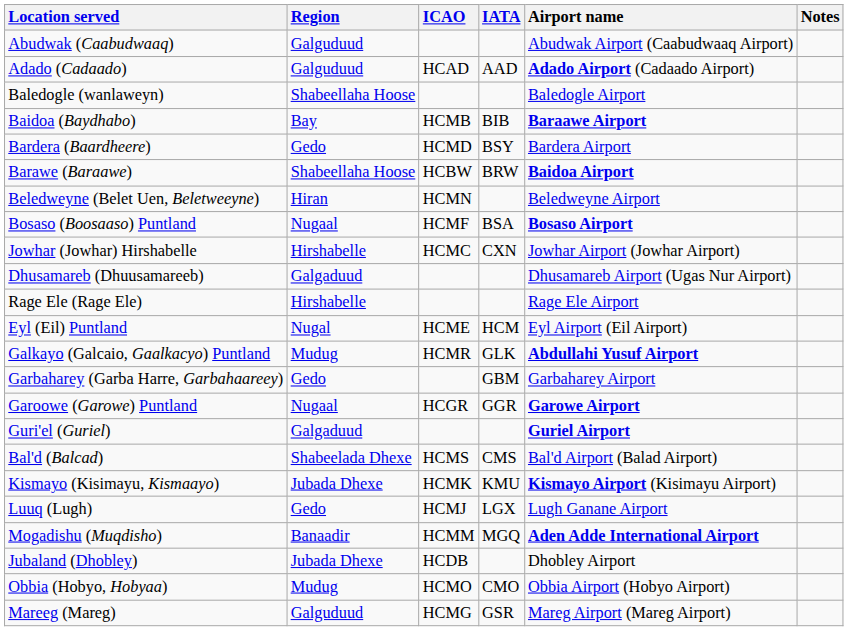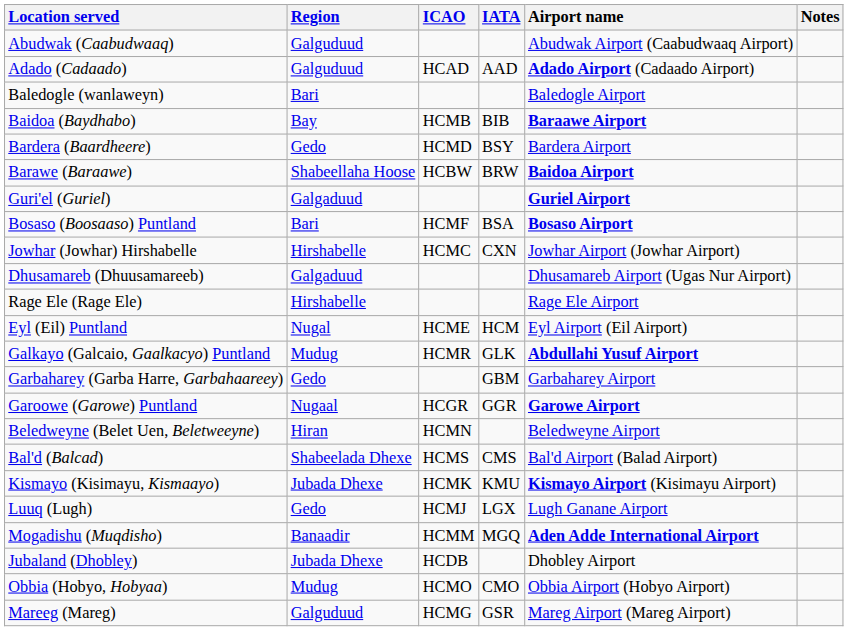Baledogle (wanlaweyn) | Region: Shabeellaha Hoose -> Bari
rows swapped: Beledweyne (Belet Uen, Beletweeyne) <-> Guri'el (Guriel)
Bosaso (Boosaaso) Puntland | Region: Nugaal -> Bari
